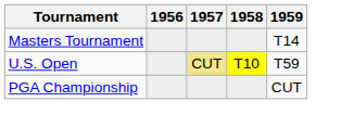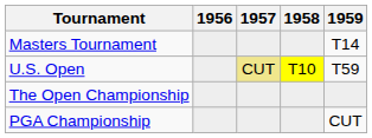+ row: The Open Championship
